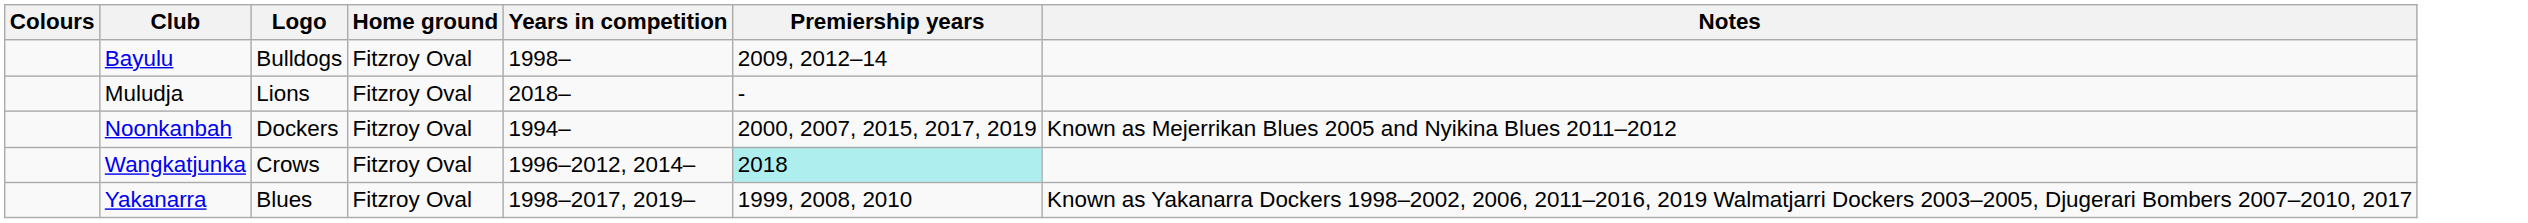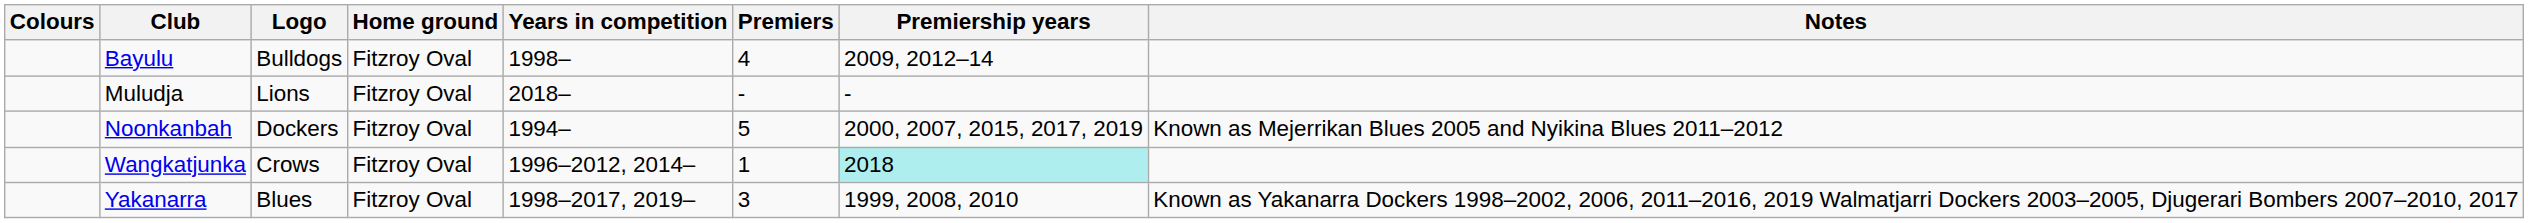+ column: Premiers | 4 | - | 5 | 1 | 3
